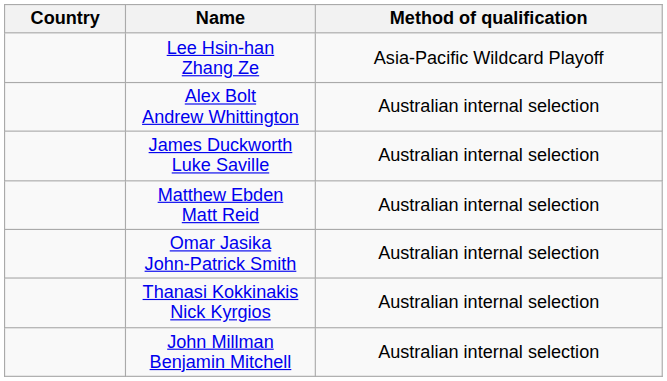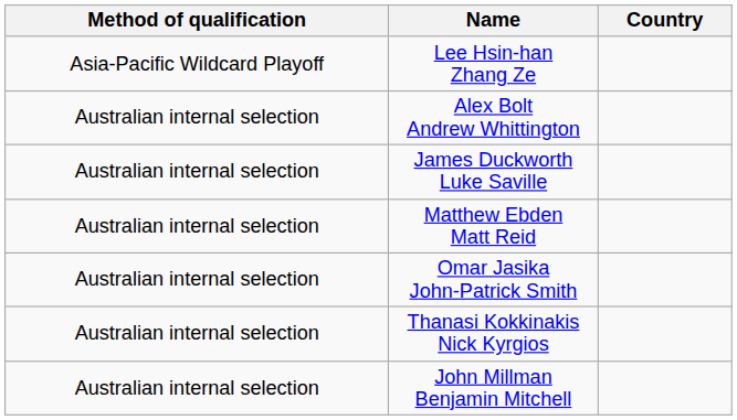columns swapped: Country <-> Method of qualification
